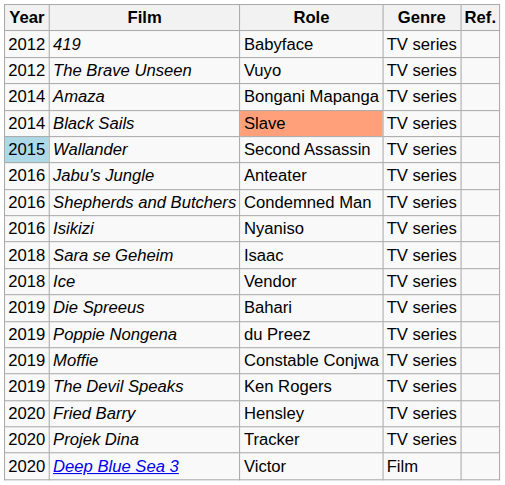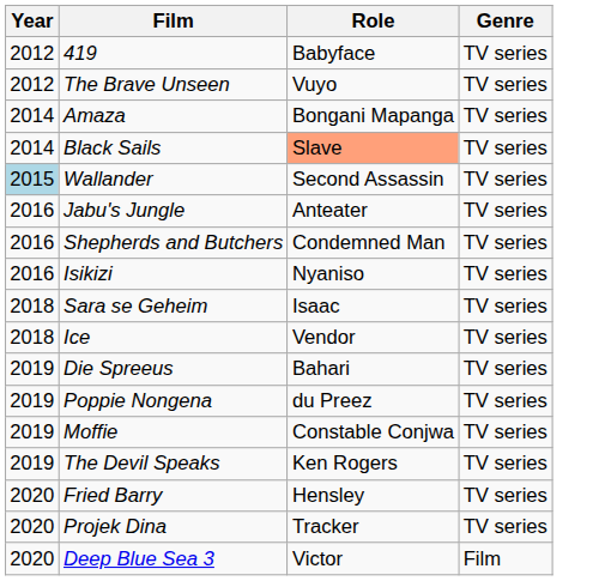- column: Ref.
